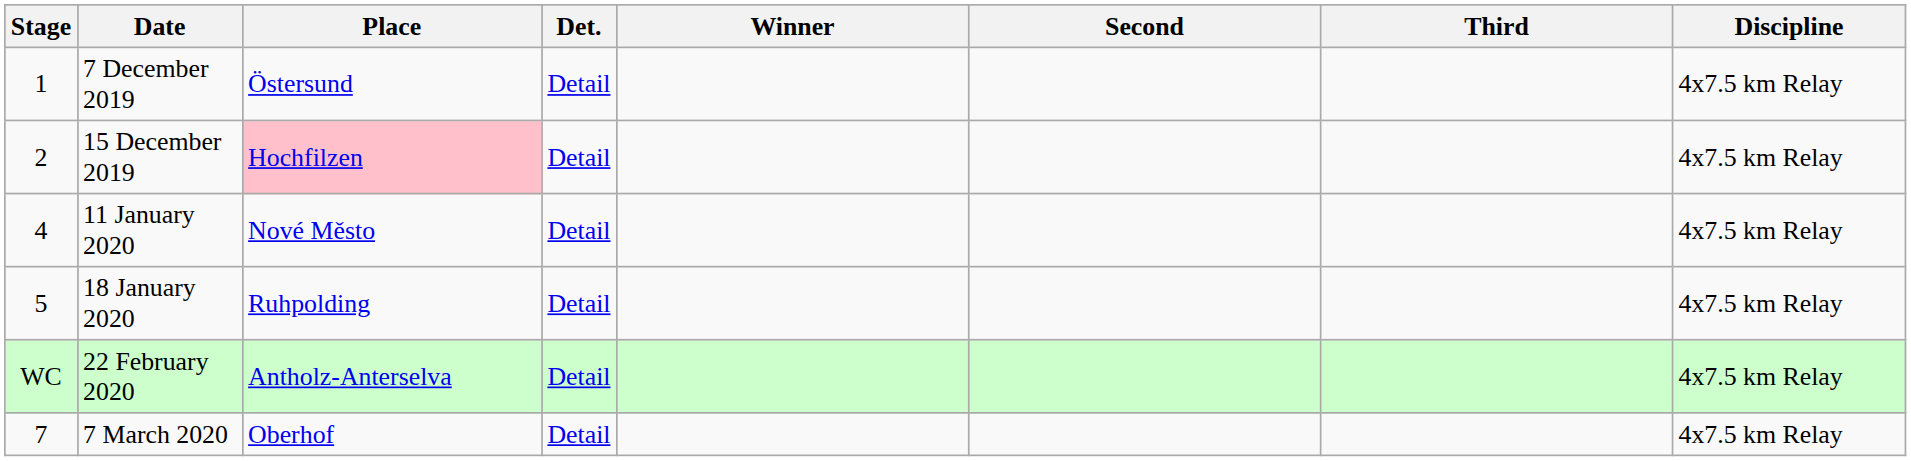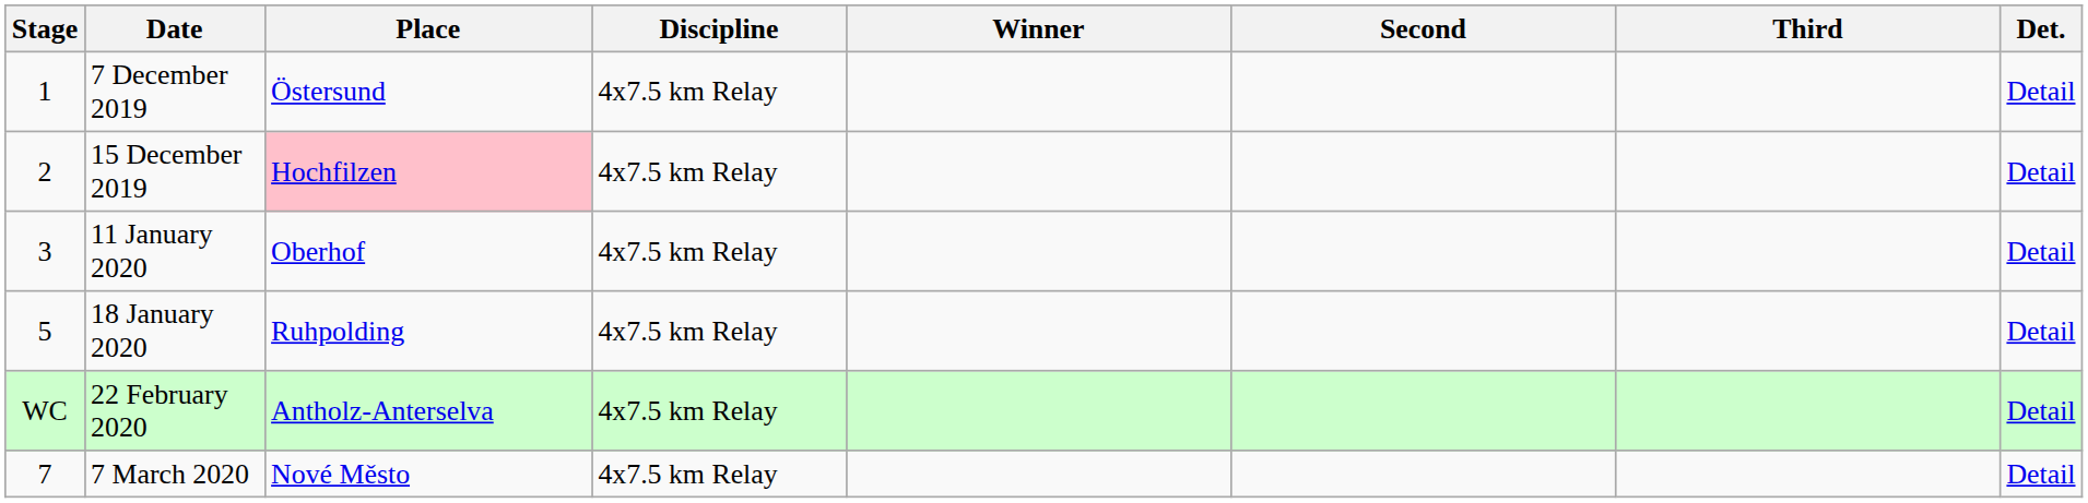columns swapped: Discipline <-> Det.
11 January 2020 | Stage: 4 -> 3
11 January 2020 | Place: Nové Město -> Oberhof
7 March 2020 | Place: Oberhof -> Nové Město
